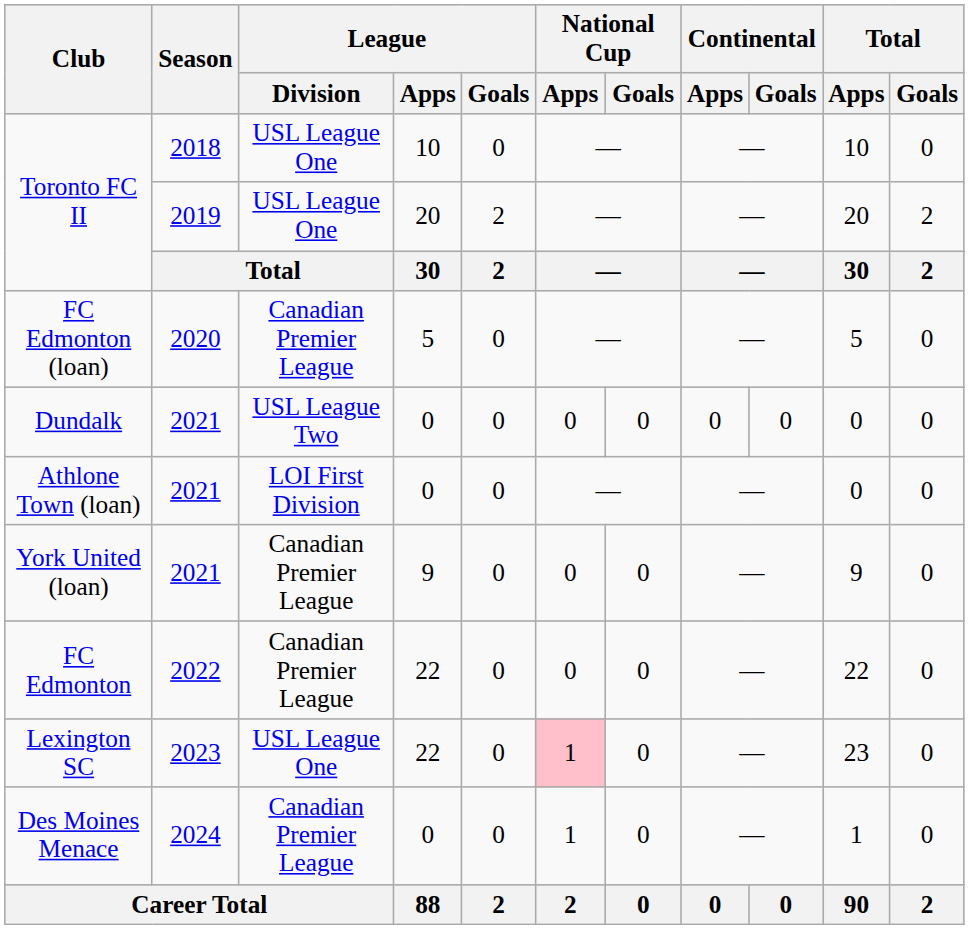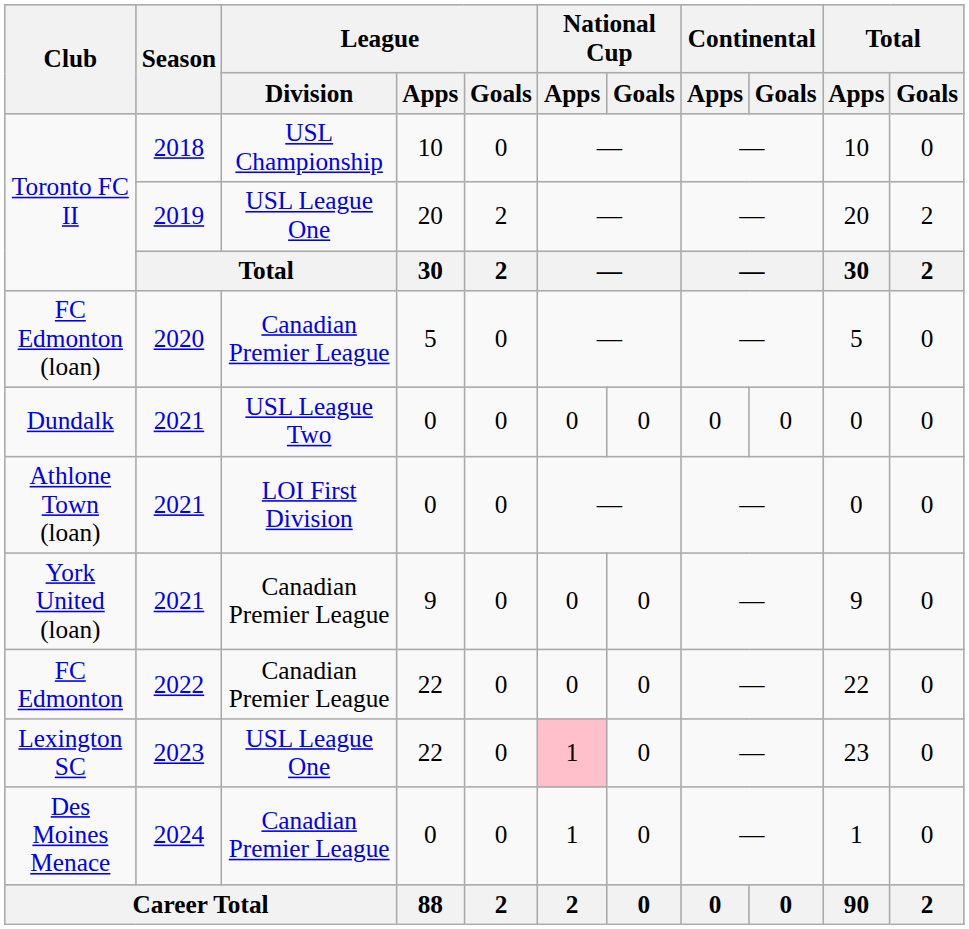Toronto FC II / 2018 | League / Division: USL League One -> USL Championship
